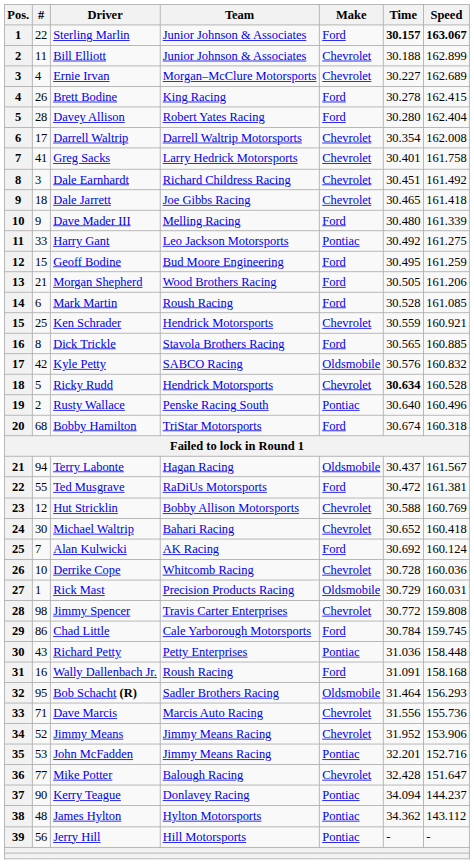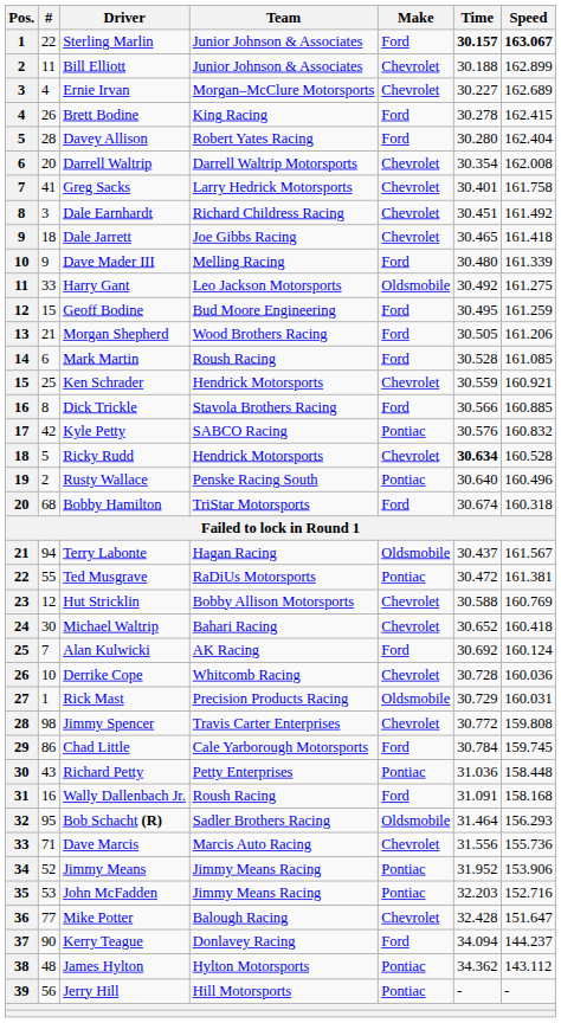Darrell Waltrip | #: 17 -> 20
Harry Gant | Make: Pontiac -> Oldsmobile
Dick Trickle | Time: 30.565 -> 30.566
Kyle Petty | Make: Oldsmobile -> Pontiac
Ted Musgrave | Make: Ford -> Pontiac
Jimmy Means | Make: Chevrolet -> Pontiac
John McFadden | Time: 32.201 -> 32.203
Kerry Teague | Make: Pontiac -> Ford
